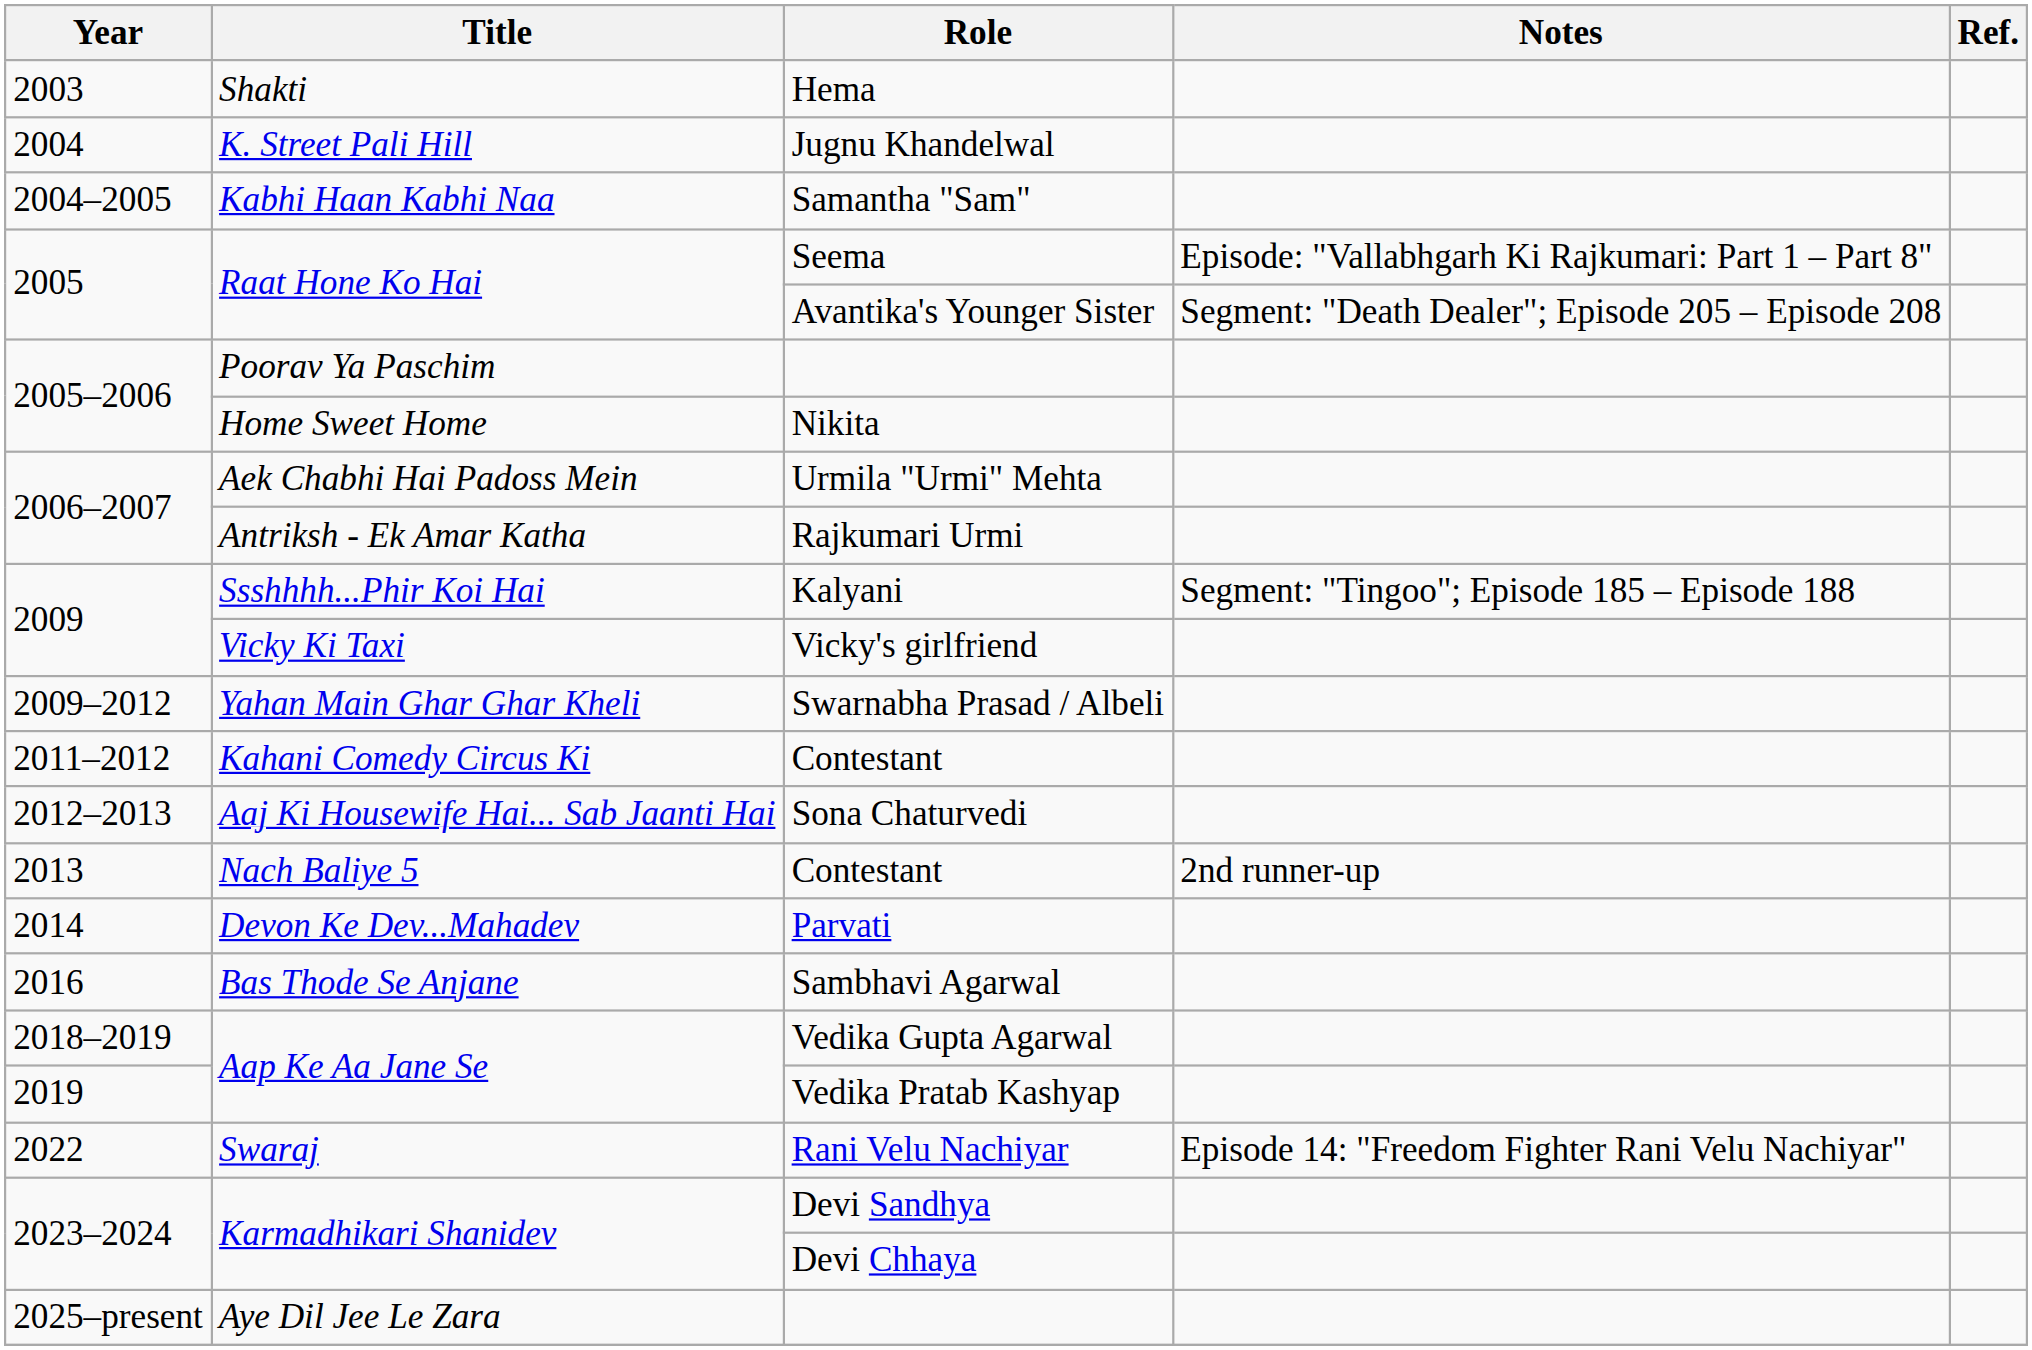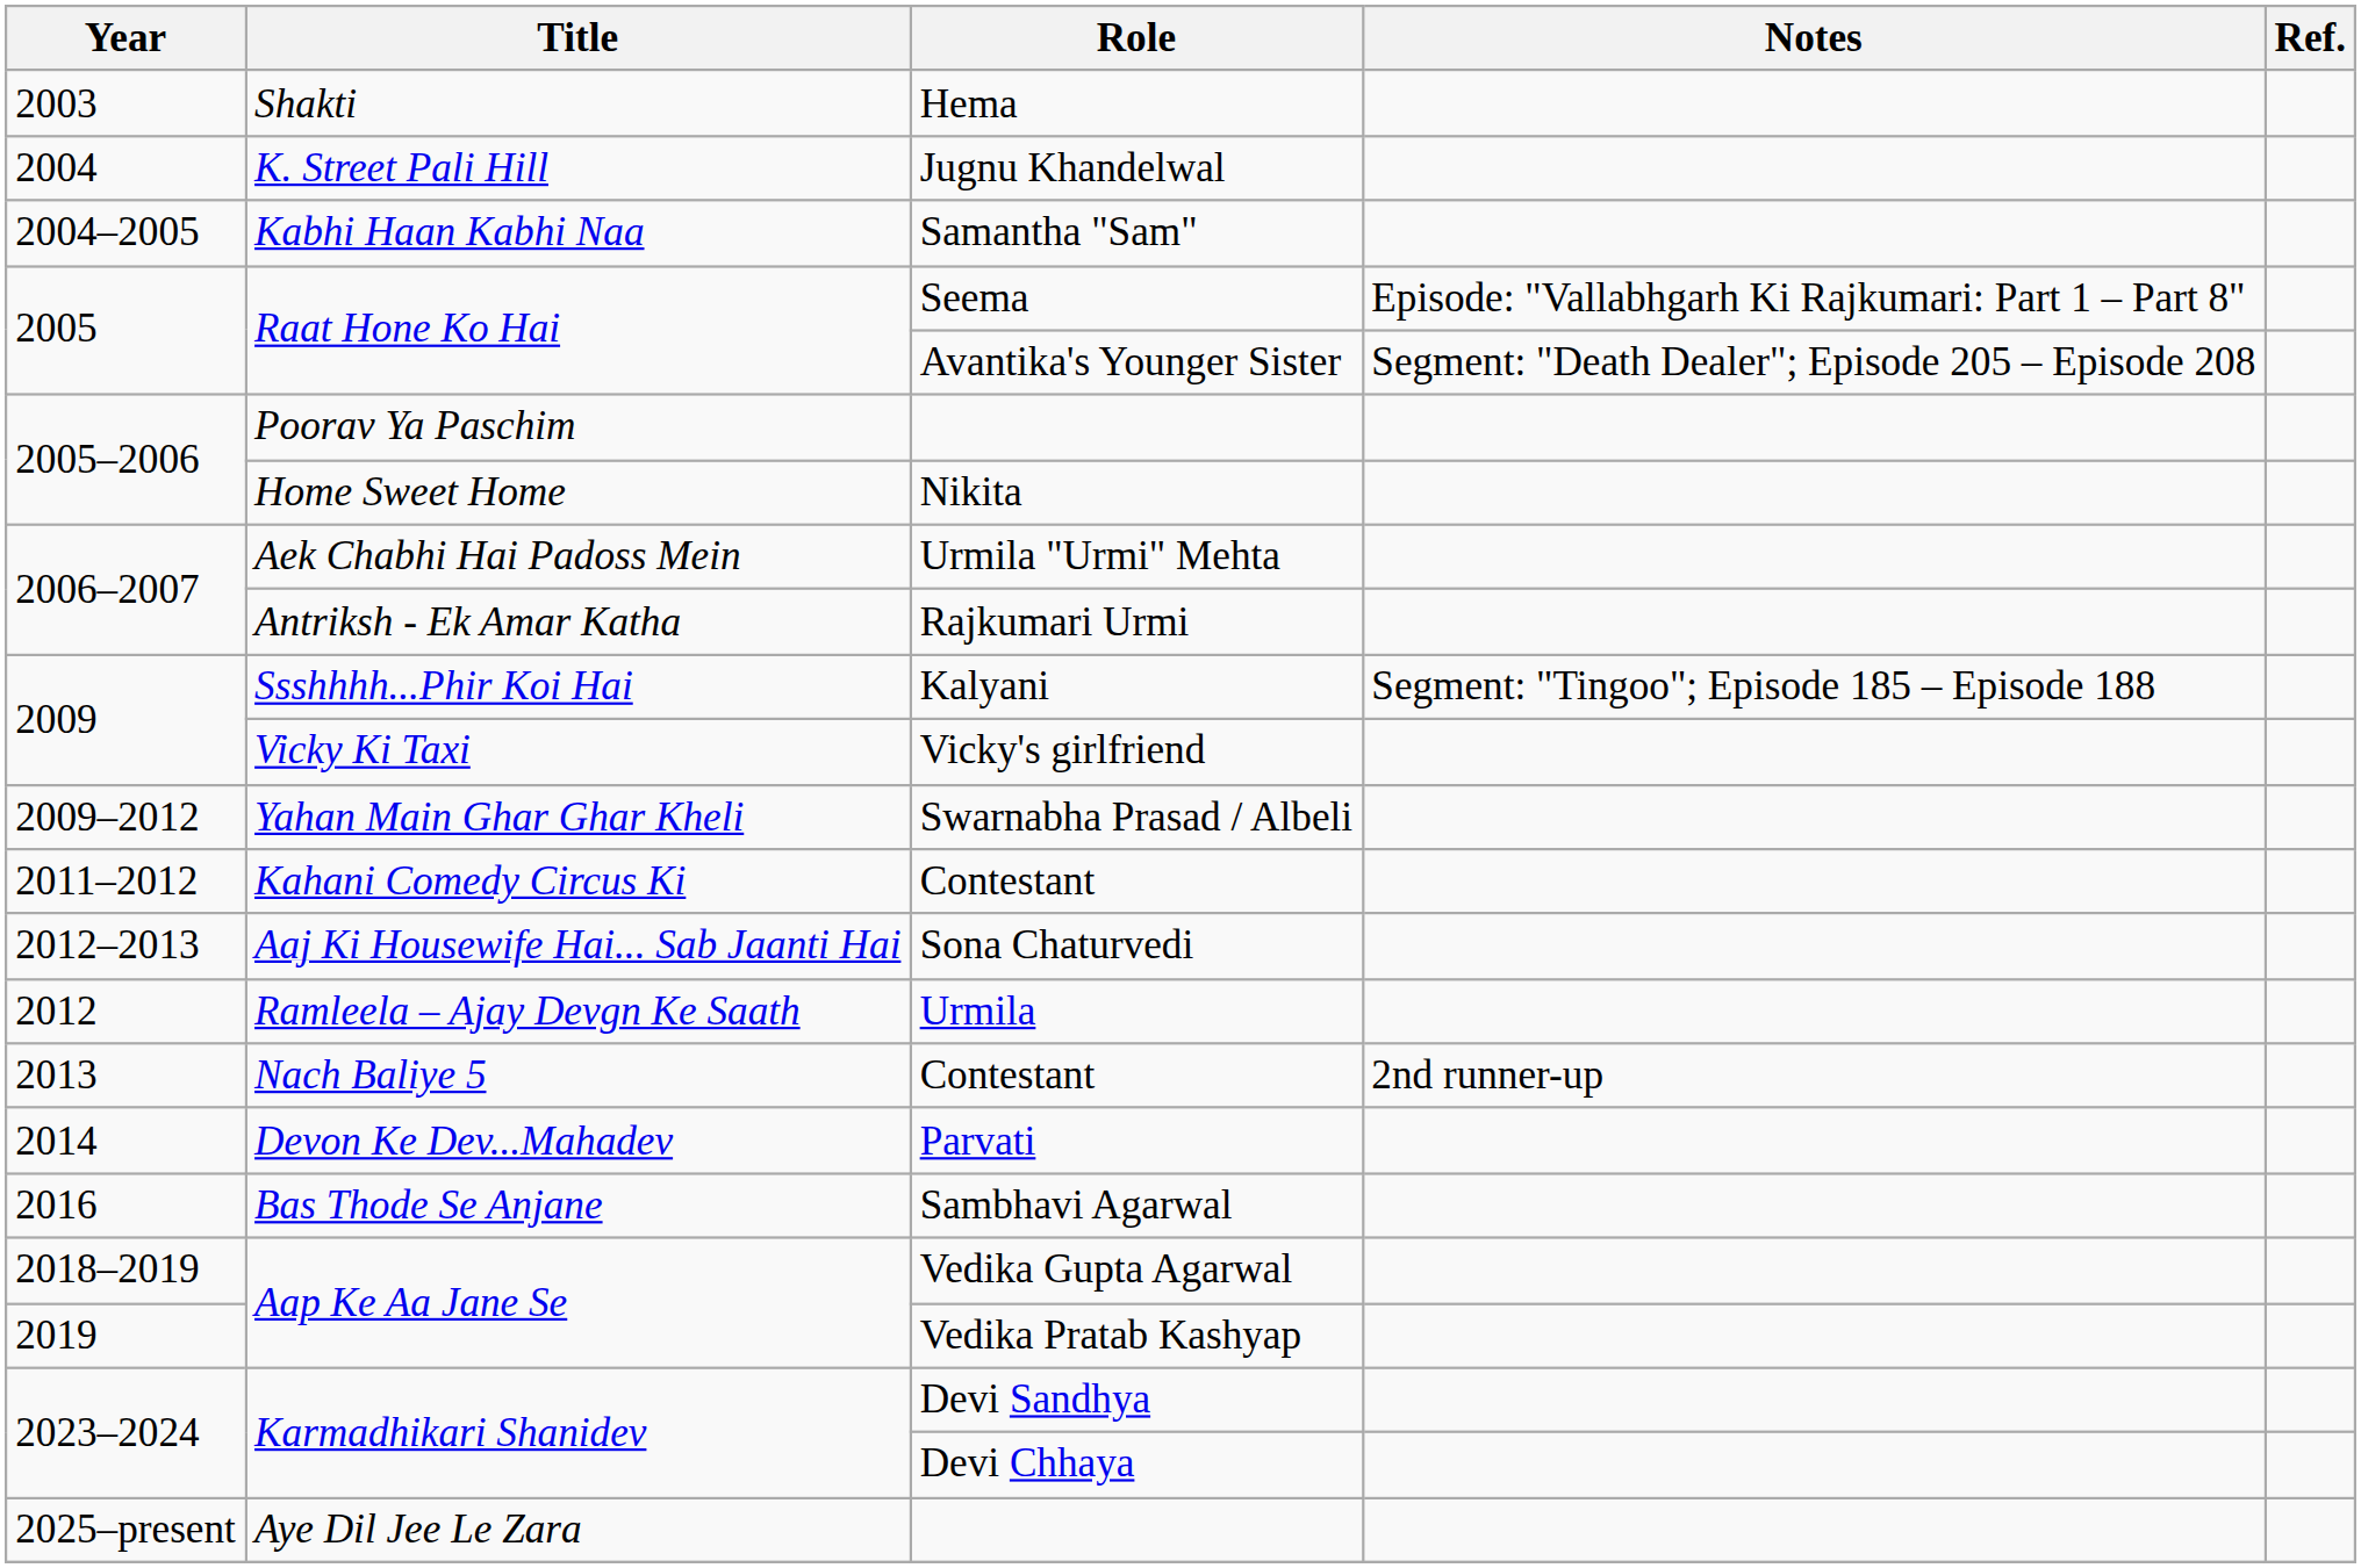+ row: 2012 | Ramleela – Ajay Devgn Ke Saath | Urmila
- row: 2022 | Swaraj | Rani Velu Nachiyar | Episode 14: "Freedom Fighter Rani Velu Nachiyar"
